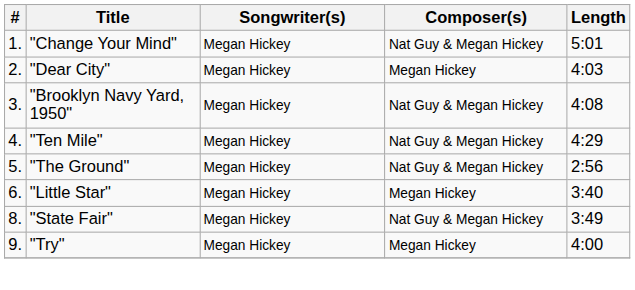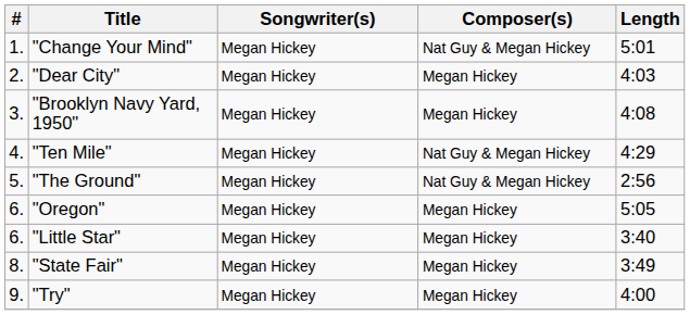"Brooklyn Navy Yard, 1950" | Composer(s): Nat Guy & Megan Hickey -> Megan Hickey
+ row: 6. | "Oregon" | Megan Hickey | Megan Hickey | 5:05
"State Fair" | Composer(s): Nat Guy & Megan Hickey -> Megan Hickey
